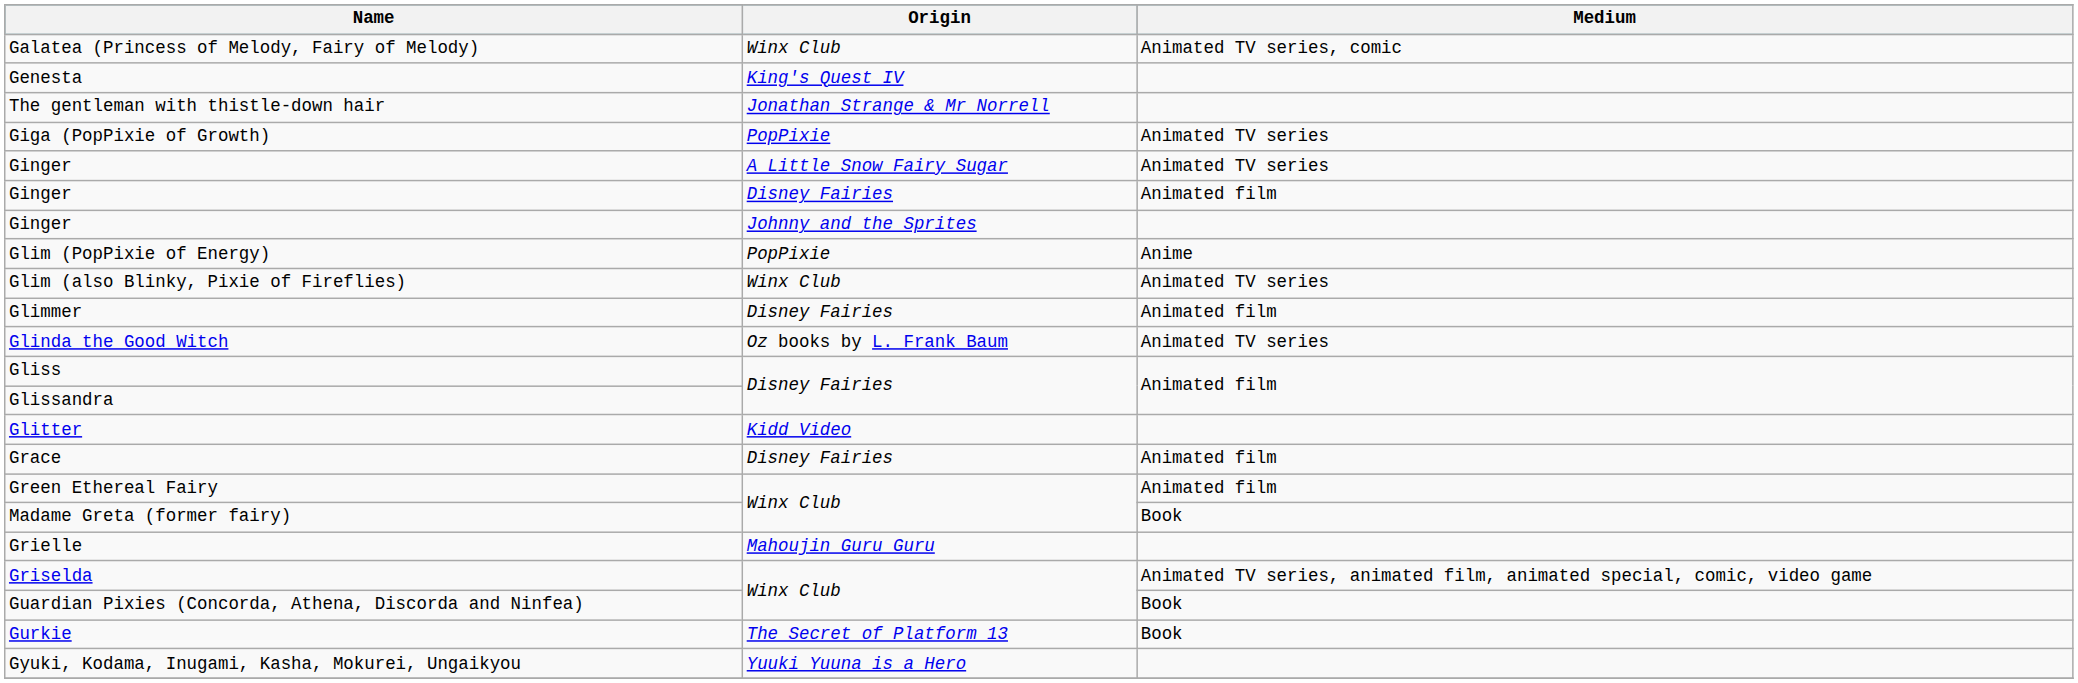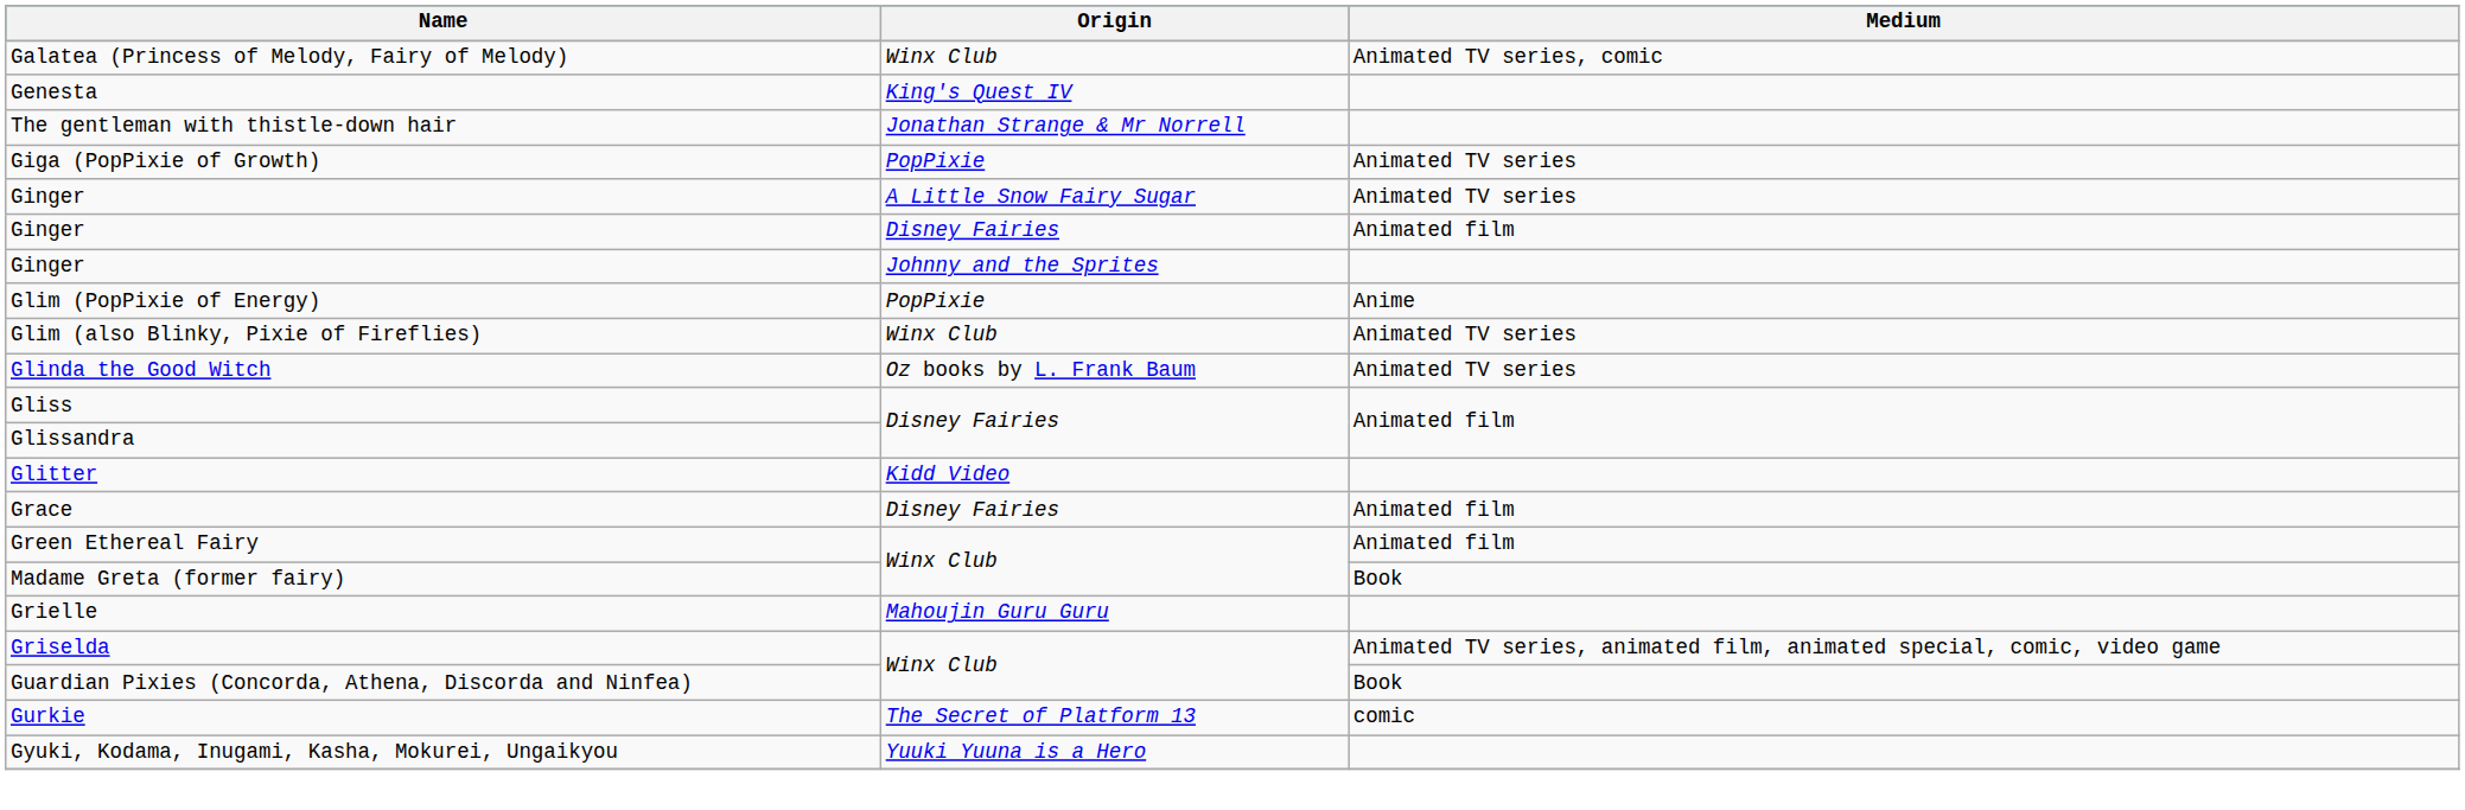- row: Glimmer | Disney Fairies | Animated film
Gurkie | Medium: Book -> comic
